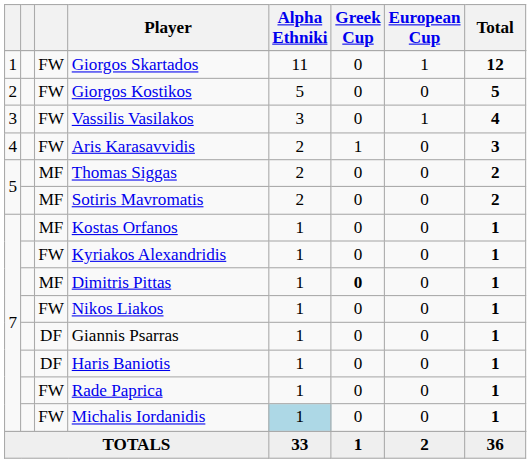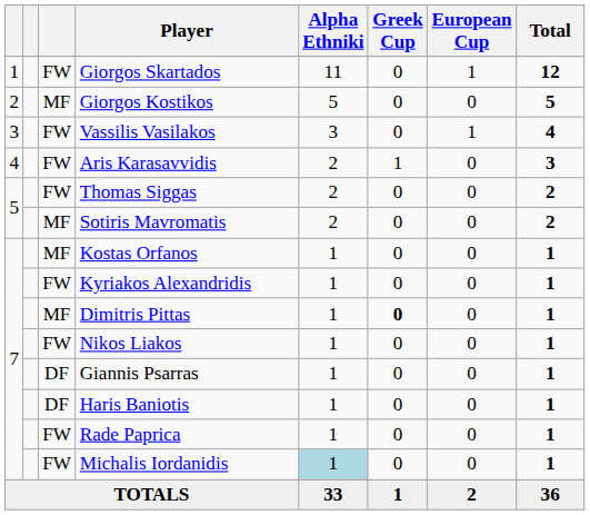Giorgos Kostikos | column 3: FW -> MF
Thomas Siggas | column 3: MF -> FW
